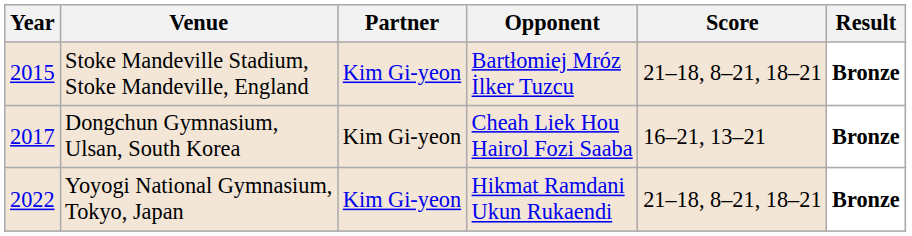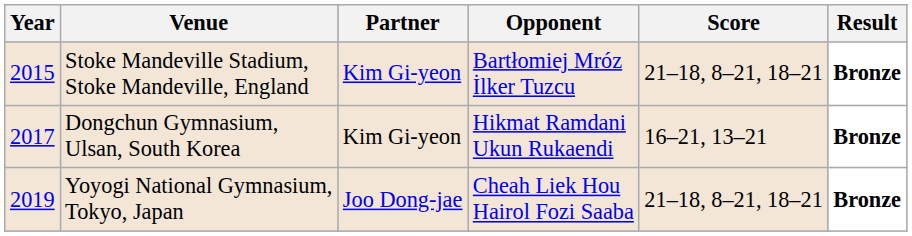Dongchun Gymnasium, Ulsan, South Korea | Opponent: Cheah Liek Hou Hairol Fozi Saaba -> Hikmat Ramdani Ukun Rukaendi
Yoyogi National Gymnasium, Tokyo, Japan | Year: 2022 -> 2019
Yoyogi National Gymnasium, Tokyo, Japan | Partner: Kim Gi-yeon -> Joo Dong-jae
Yoyogi National Gymnasium, Tokyo, Japan | Opponent: Hikmat Ramdani Ukun Rukaendi -> Cheah Liek Hou Hairol Fozi Saaba
